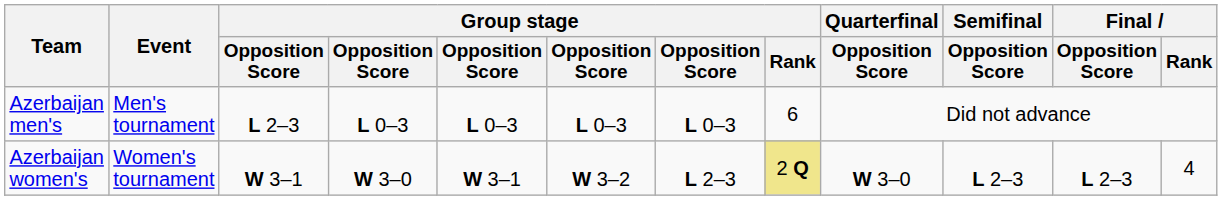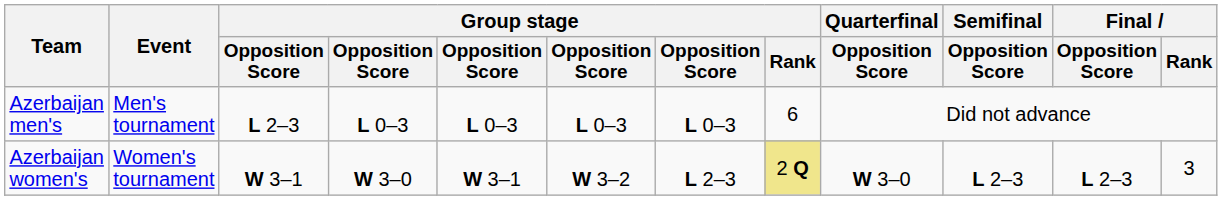Azerbaijan women's | Final / Rank: 4 -> 3
